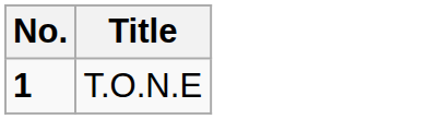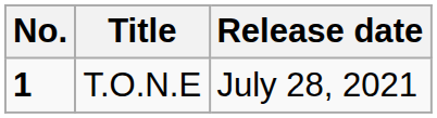+ column: Release date | July 28, 2021
